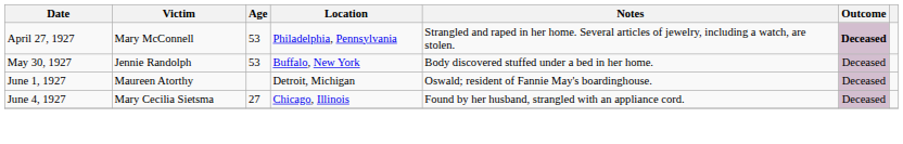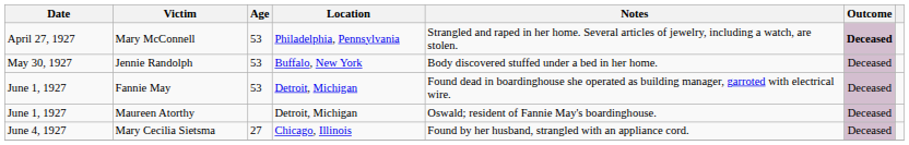+ row: June 1, 1927 | Fannie May | 53 | Detroit, Michigan | Found dead in boardinghouse she operated as building manager, garroted with electrical wire. | Deceased
